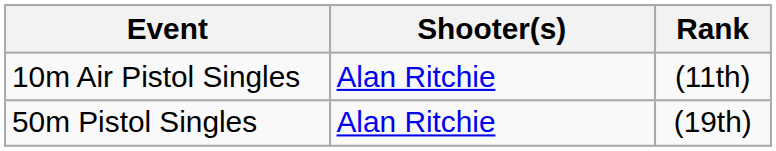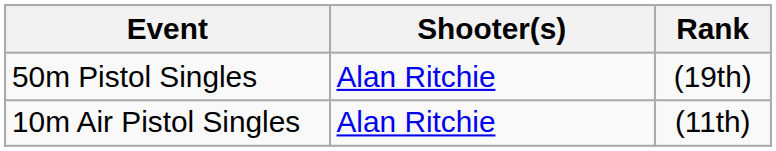rows swapped: 10m Air Pistol Singles <-> 50m Pistol Singles
